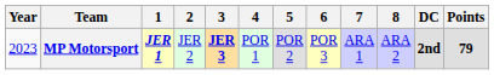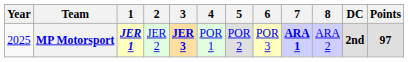MP Motorsport | Year: 2023 -> 2025
MP Motorsport | 7: normal -> bold
MP Motorsport | Points: 79 -> 97
